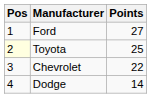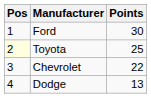Ford | Points: 27 -> 30
Dodge | Points: 14 -> 13
